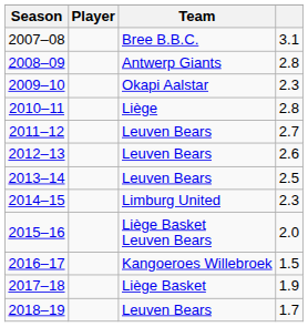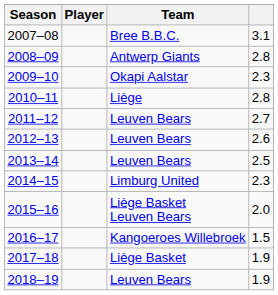2018–19 | column 4: 1.7 -> 1.9
